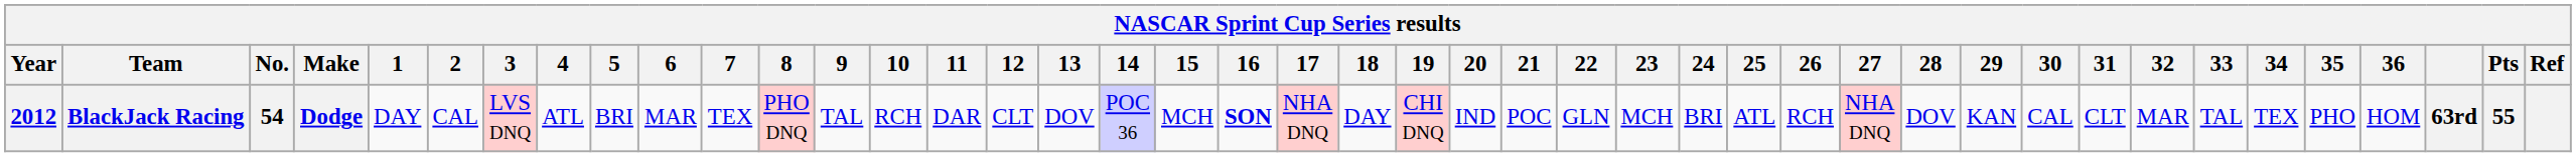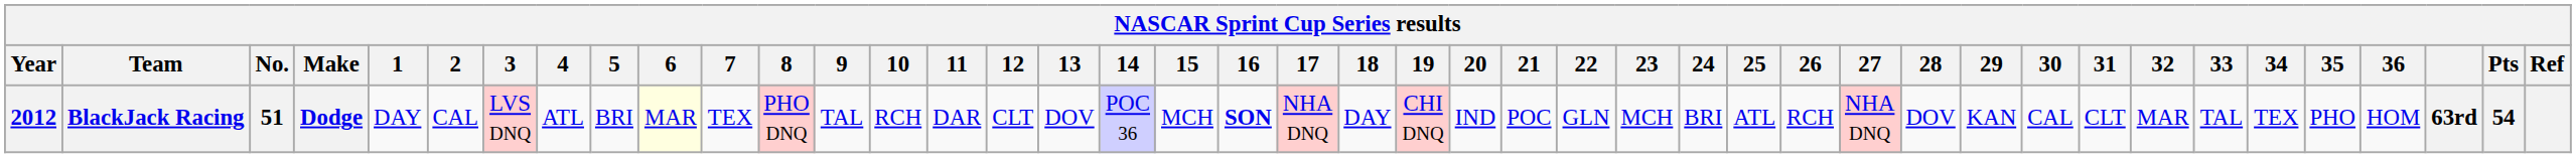BlackJack Racing | No.: 54 -> 51
BlackJack Racing | 6: no background -> lightyellow background
BlackJack Racing | Pts: 55 -> 54
